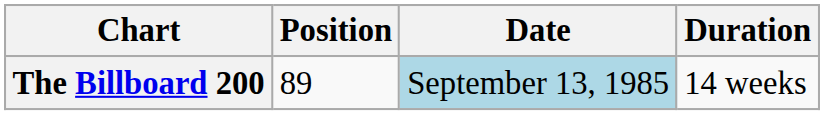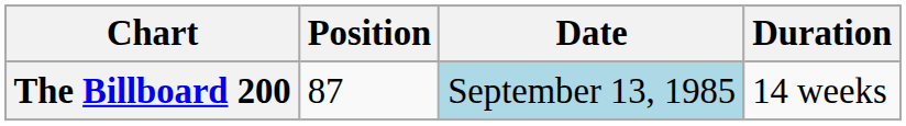The Billboard 200 | Position: 89 -> 87
